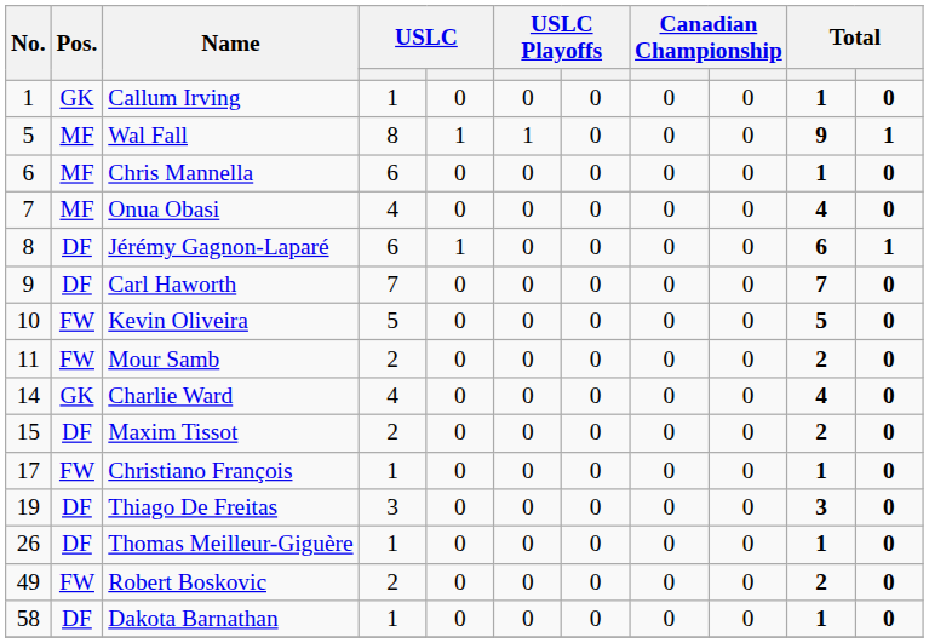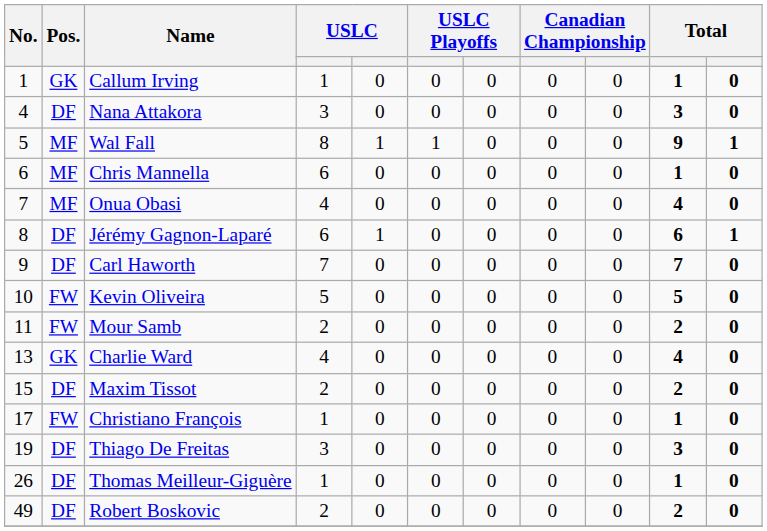+ row: 4 | DF | Nana Attakora | 3 | 0 | 0 | 0 | 0 | 0 | 3 | 0
Charlie Ward | No.: 14 -> 13
Robert Boskovic | Pos.: FW -> DF
- row: 58 | DF | Dakota Barnathan | 1 | 0 | 0 | 0 | 0 | 0 | 1 | 0
